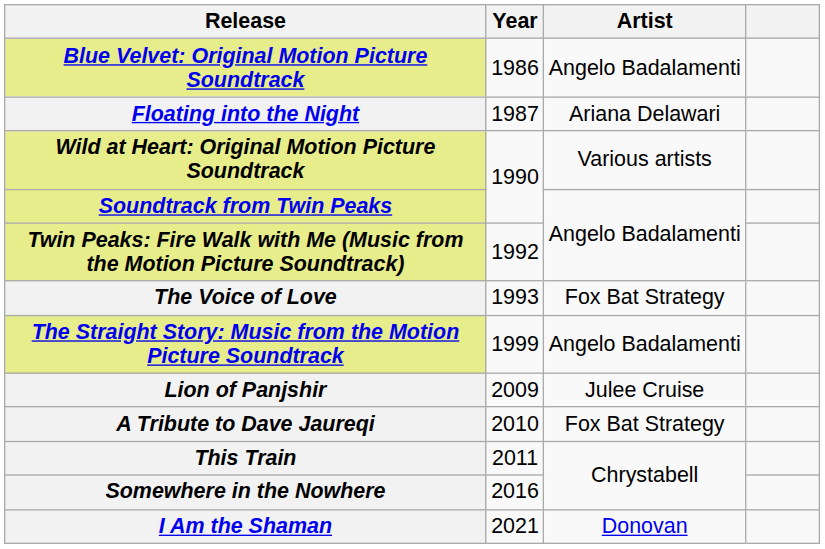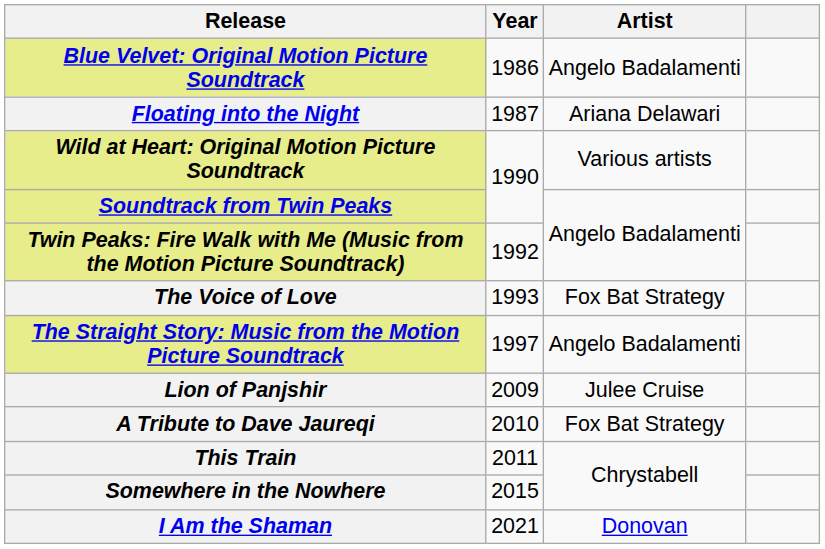The Straight Story: Music from the Motion Picture Soundtrack | Year: 1999 -> 1997
Somewhere in the Nowhere | Year: 2016 -> 2015
